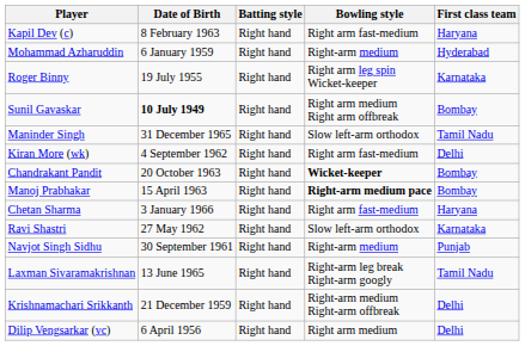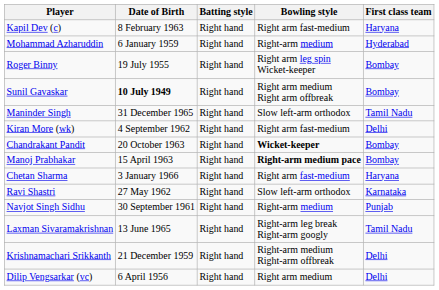Roger Binny | First class team: Karnataka -> Bombay
